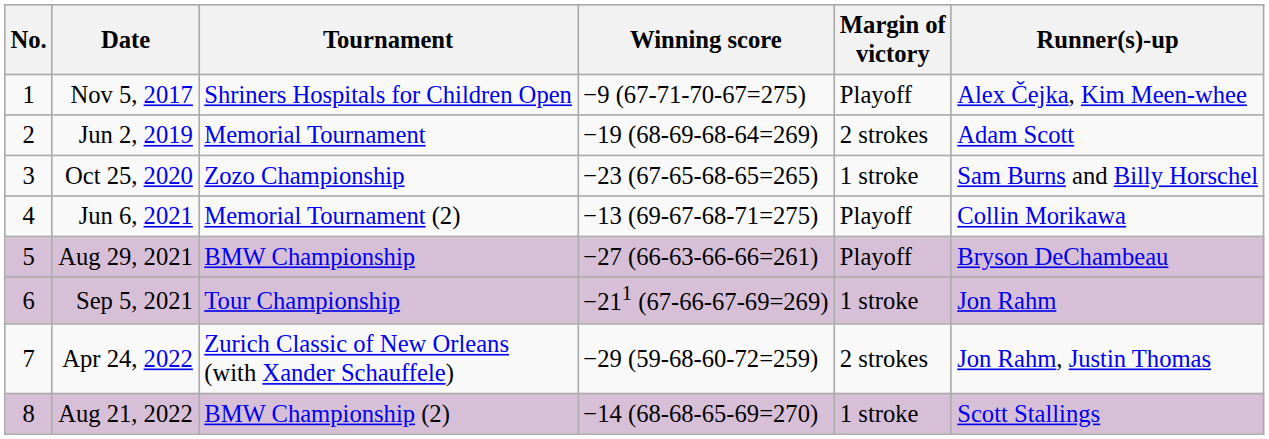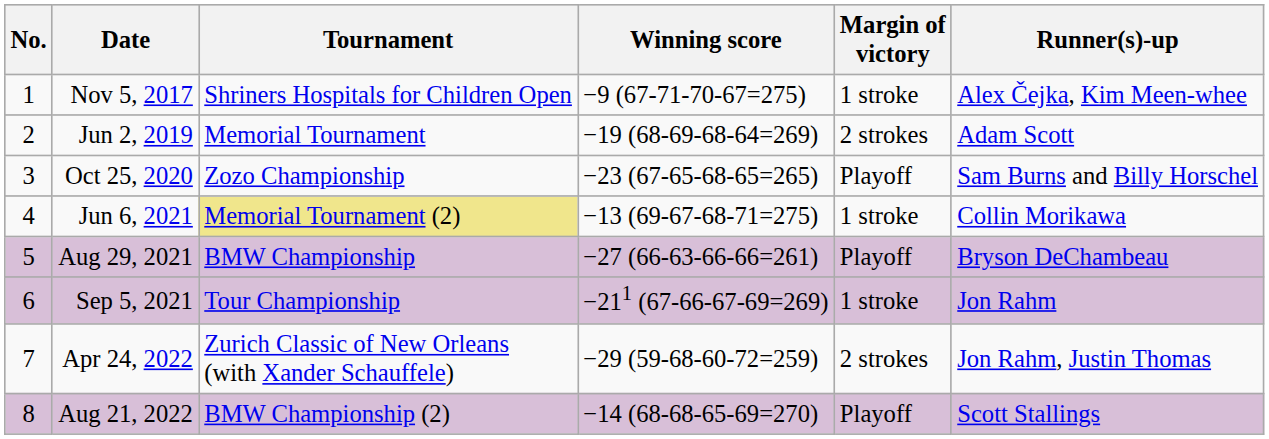Nov 5, 2017 | Margin of victory: Playoff -> 1 stroke
Oct 25, 2020 | Margin of victory: 1 stroke -> Playoff
Jun 6, 2021 | Tournament: no background -> khaki background
Jun 6, 2021 | Margin of victory: Playoff -> 1 stroke
Aug 21, 2022 | Margin of victory: 1 stroke -> Playoff
